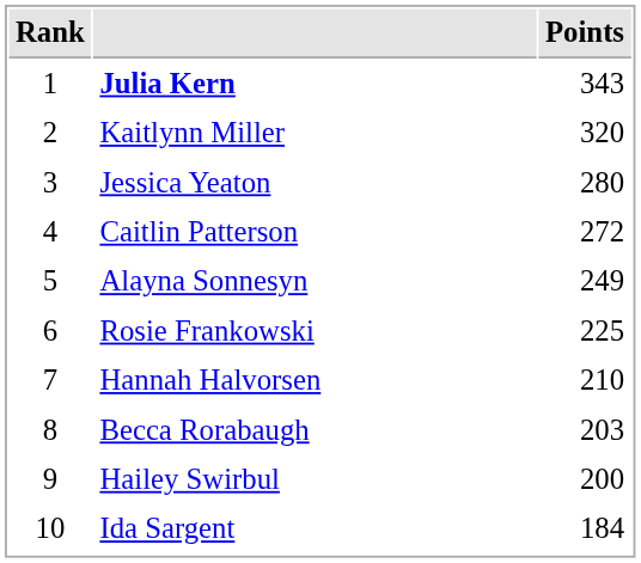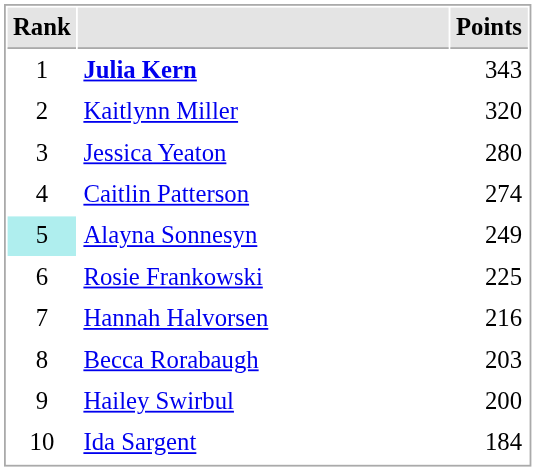Caitlin Patterson | Points: 272 -> 274
Alayna Sonnesyn | Rank: no background -> paleturquoise background
Hannah Halvorsen | Points: 210 -> 216
